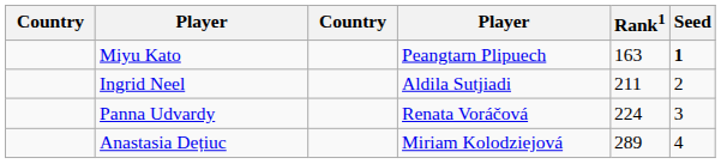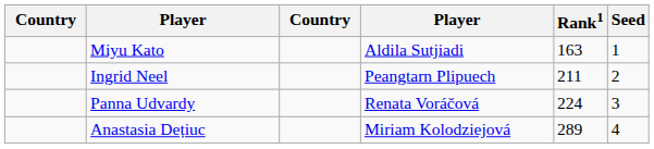Miyu Kato | column 4: Peangtarn Plipuech -> Aldila Sutjiadi
Miyu Kato | Seed: bold -> normal
Ingrid Neel | column 4: Aldila Sutjiadi -> Peangtarn Plipuech
